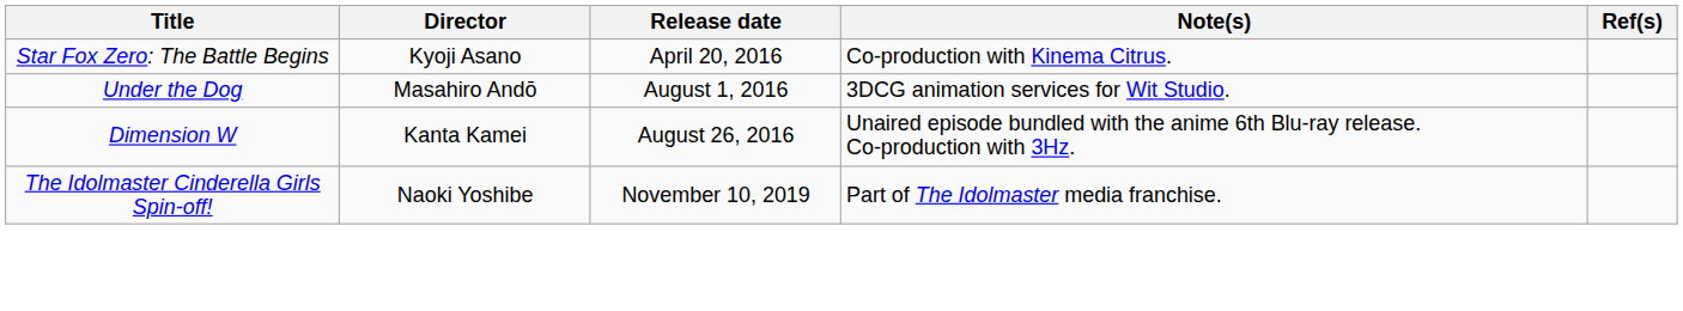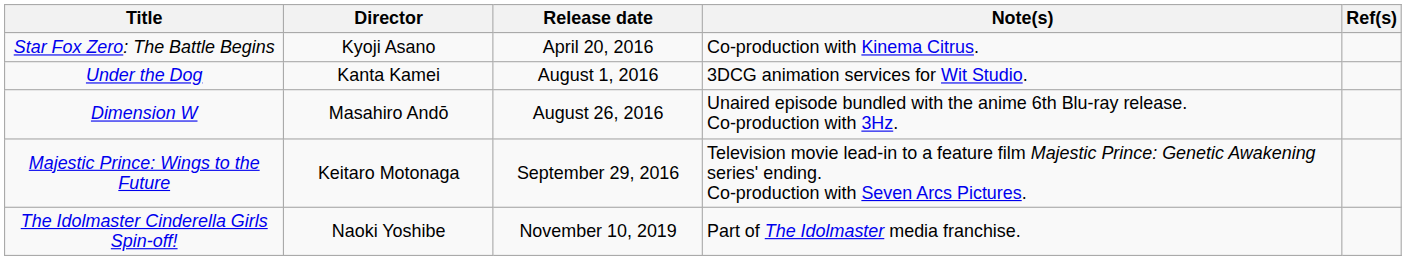Under the Dog | Director: Masahiro Andō -> Kanta Kamei
Dimension W | Director: Kanta Kamei -> Masahiro Andō
+ row: Majestic Prince: Wings to the Future | Keitaro Motonaga | September 29, 2016 | Television movie lead-in to a feature film Majestic Prince: Genetic Awakening series' ending. Co-production with Seven Arcs Pictures.
